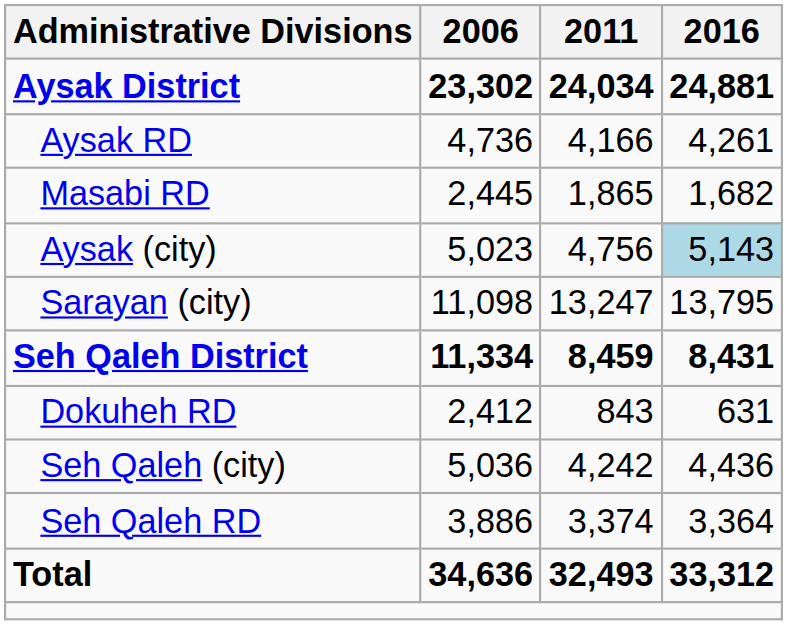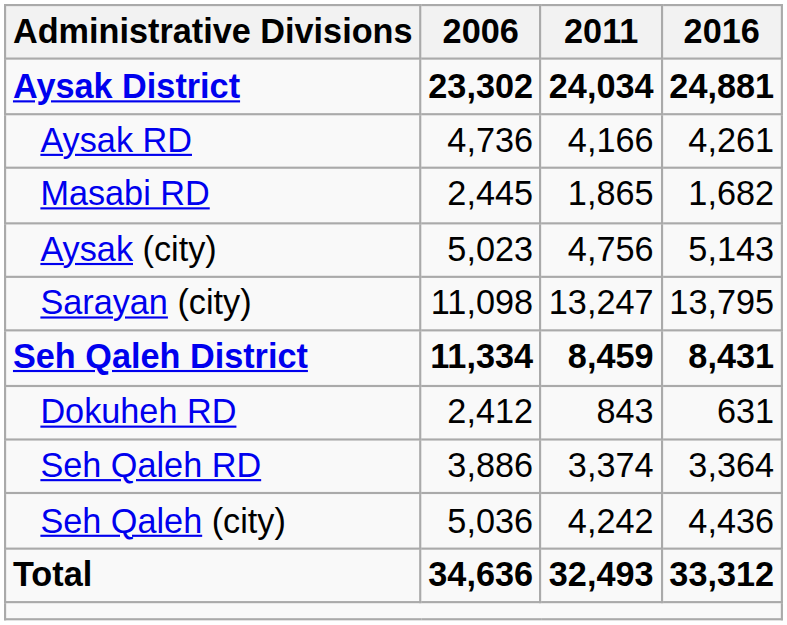Aysak (city) | 2016: lightblue background -> no background
rows swapped: Seh Qaleh RD <-> Seh Qaleh (city)
